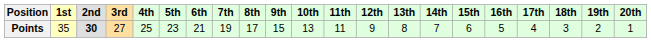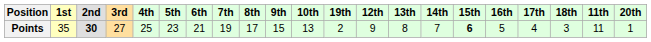columns swapped: 11th <-> 19th
Points | 15th: normal -> bold
